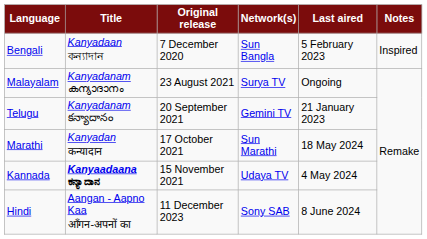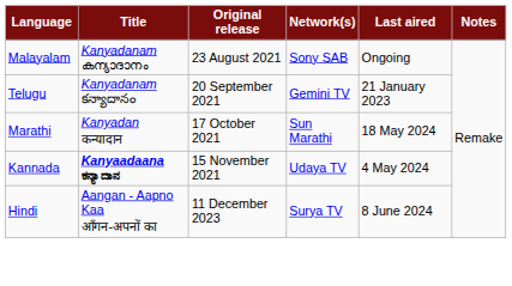- row: Bengali | Kanyadaan কন্যাদান | 7 December 2020 | Sun Bangla | 5 February 2023 | Inspired
Malayalam | Network(s): Surya TV -> Sony SAB
Hindi | Network(s): Sony SAB -> Surya TV
